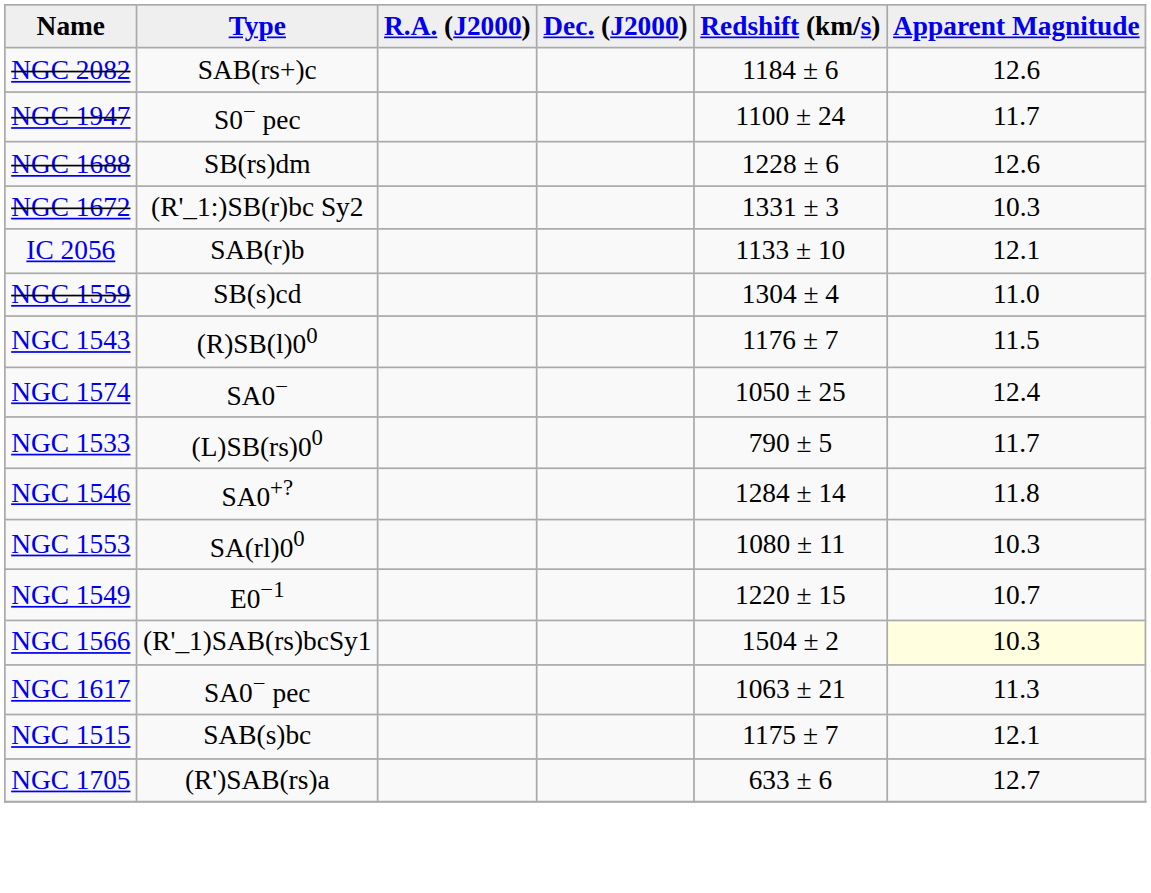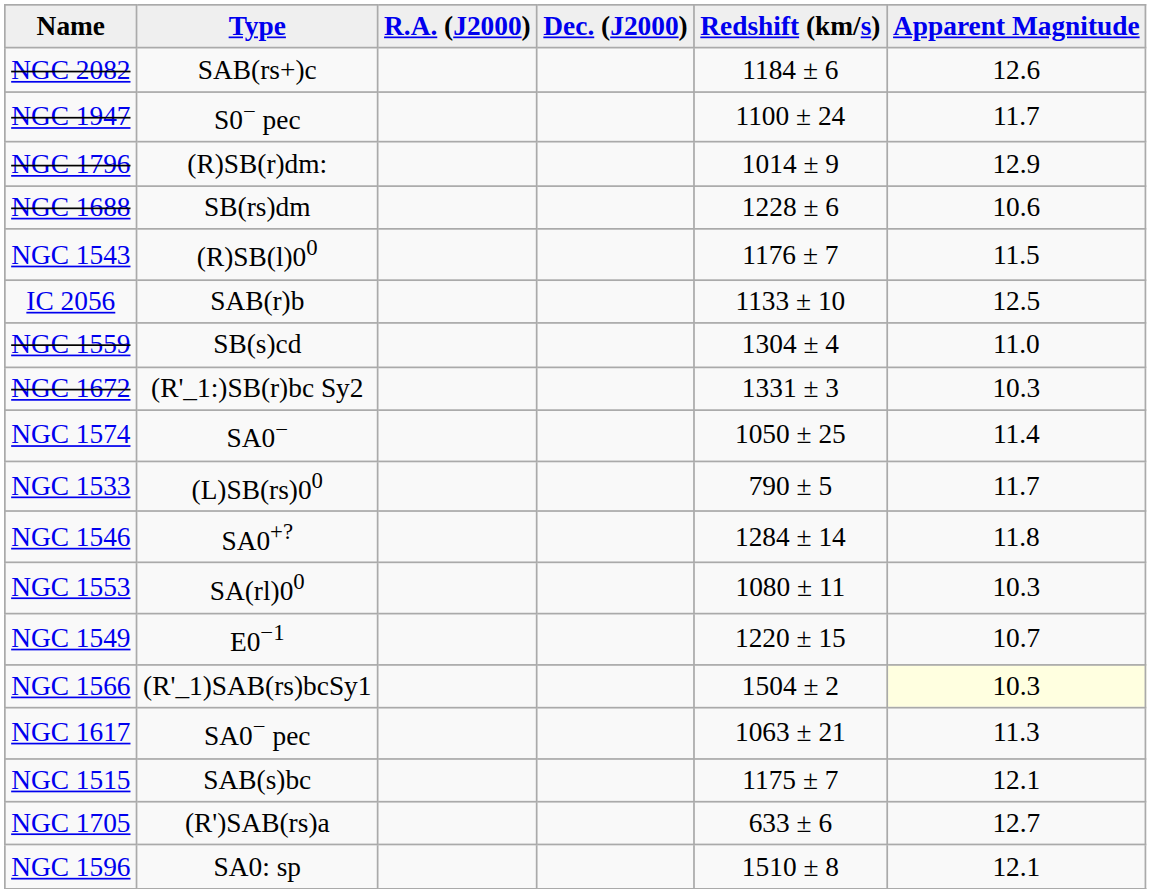+ row: NGC 1796 | (R)SB(r)dm: | 1014 ± 9 | 12.9
NGC 1688 | Apparent Magnitude: 12.6 -> 10.6
rows swapped: NGC 1672 <-> NGC 1543
IC 2056 | Apparent Magnitude: 12.1 -> 12.5
NGC 1574 | Apparent Magnitude: 12.4 -> 11.4
+ row: NGC 1596 | SA0: sp | 1510 ± 8 | 12.1
